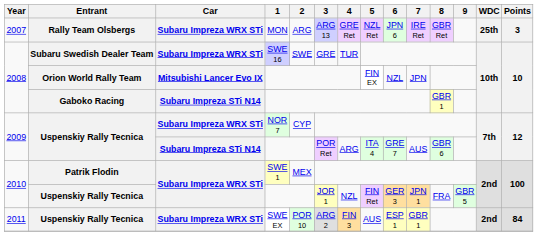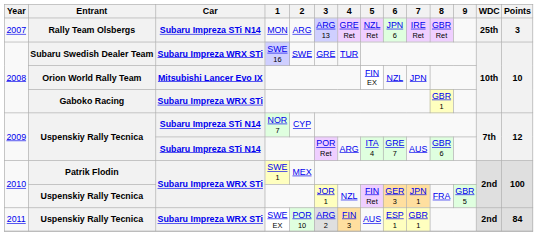Rally Team Olsbergs | Car: Subaru Impreza WRX STi -> Subaru Impreza STi N14
Gaboko Racing | Car: Subaru Impreza STi N14 -> Subaru Impreza WRX STi
Uspenskiy Rally Tecnica / NOR 7 | Car: Subaru Impreza WRX STi -> Subaru Impreza STi N14
